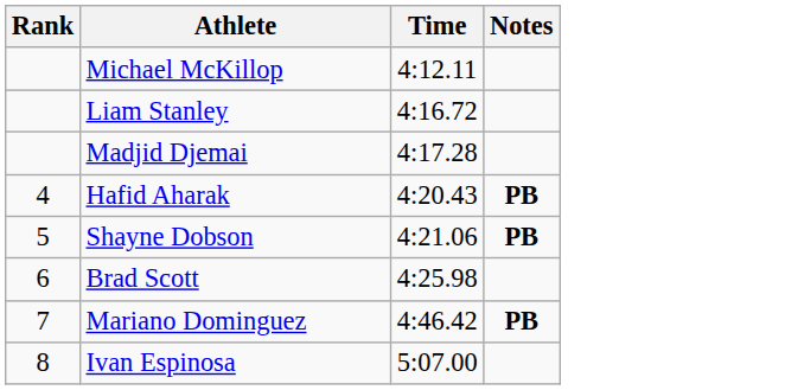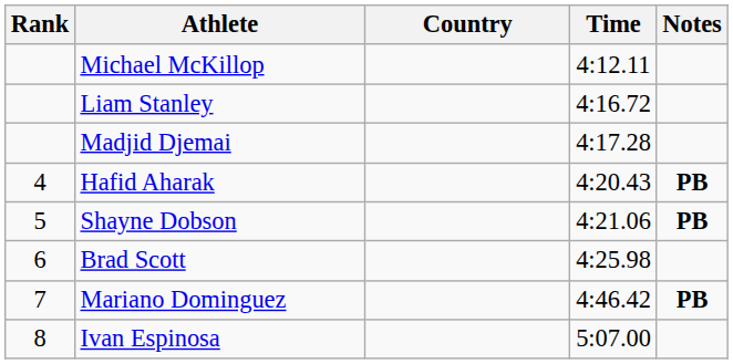+ column: Country
